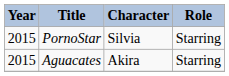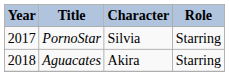PornoStar | Year: 2015 -> 2017
Aguacates | Year: 2015 -> 2018
